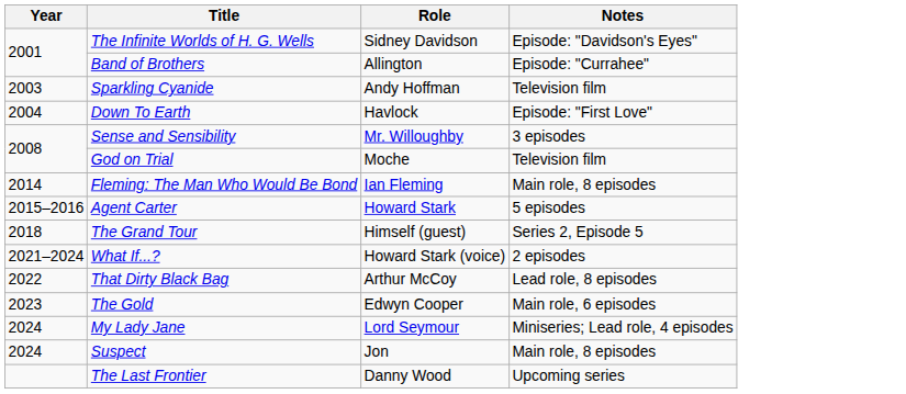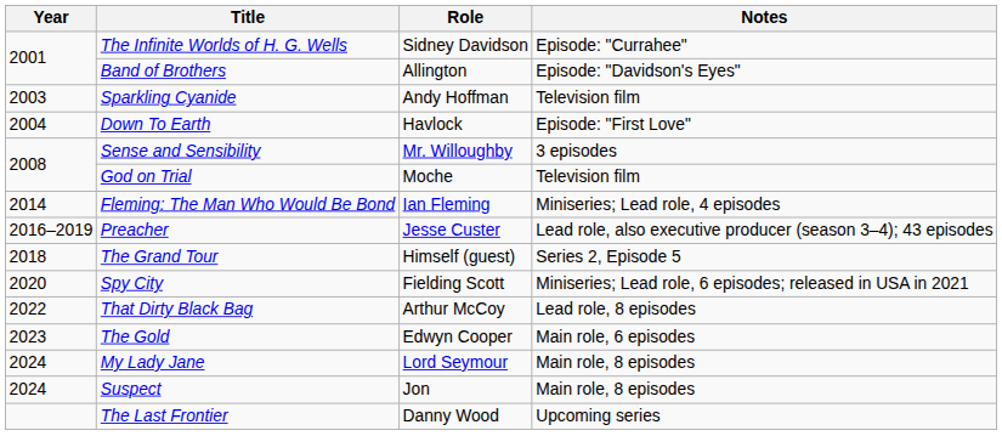The Infinite Worlds of H. G. Wells | Notes: Episode: "Davidson's Eyes" -> Episode: "Currahee"
Band of Brothers | Notes: Episode: "Currahee" -> Episode: "Davidson's Eyes"
Fleming: The Man Who Would Be Bond | Notes: Main role, 8 episodes -> Miniseries; Lead role, 4 episodes
- row: 2015–2016 | Agent Carter | Howard Stark | 5 episodes
+ row: 2016–2019 | Preacher | Jesse Custer | Lead role, also executive producer (season 3–4); 43 episodes
+ row: 2020 | Spy City | Fielding Scott | Miniseries; Lead role, 6 episodes; released in USA in 2021
- row: 2021–2024 | What If...? | Howard Stark (voice) | 2 episodes
My Lady Jane | Notes: Miniseries; Lead role, 4 episodes -> Main role, 8 episodes
